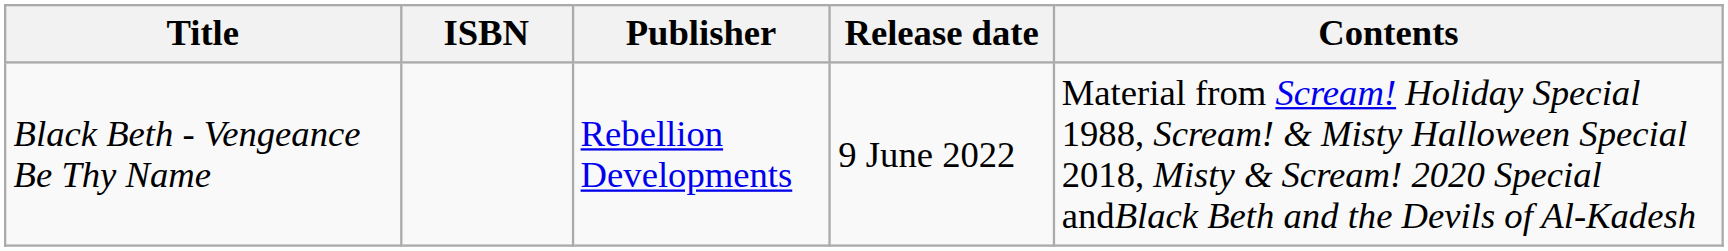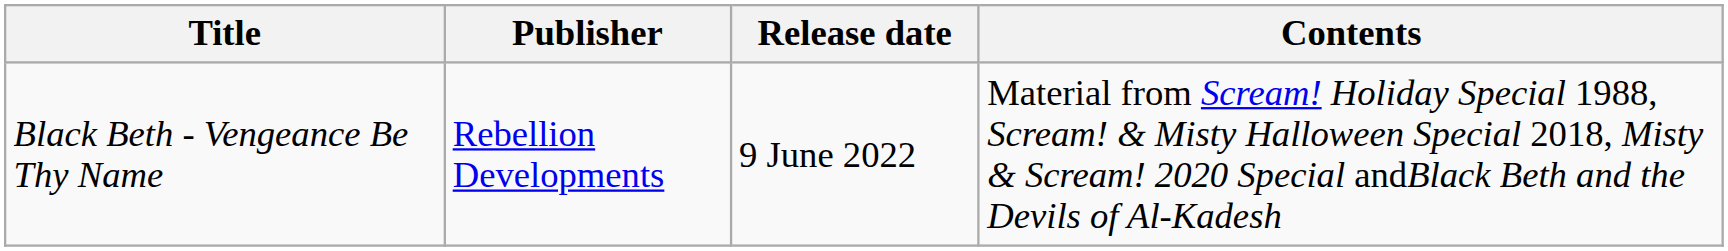- column: ISBN
